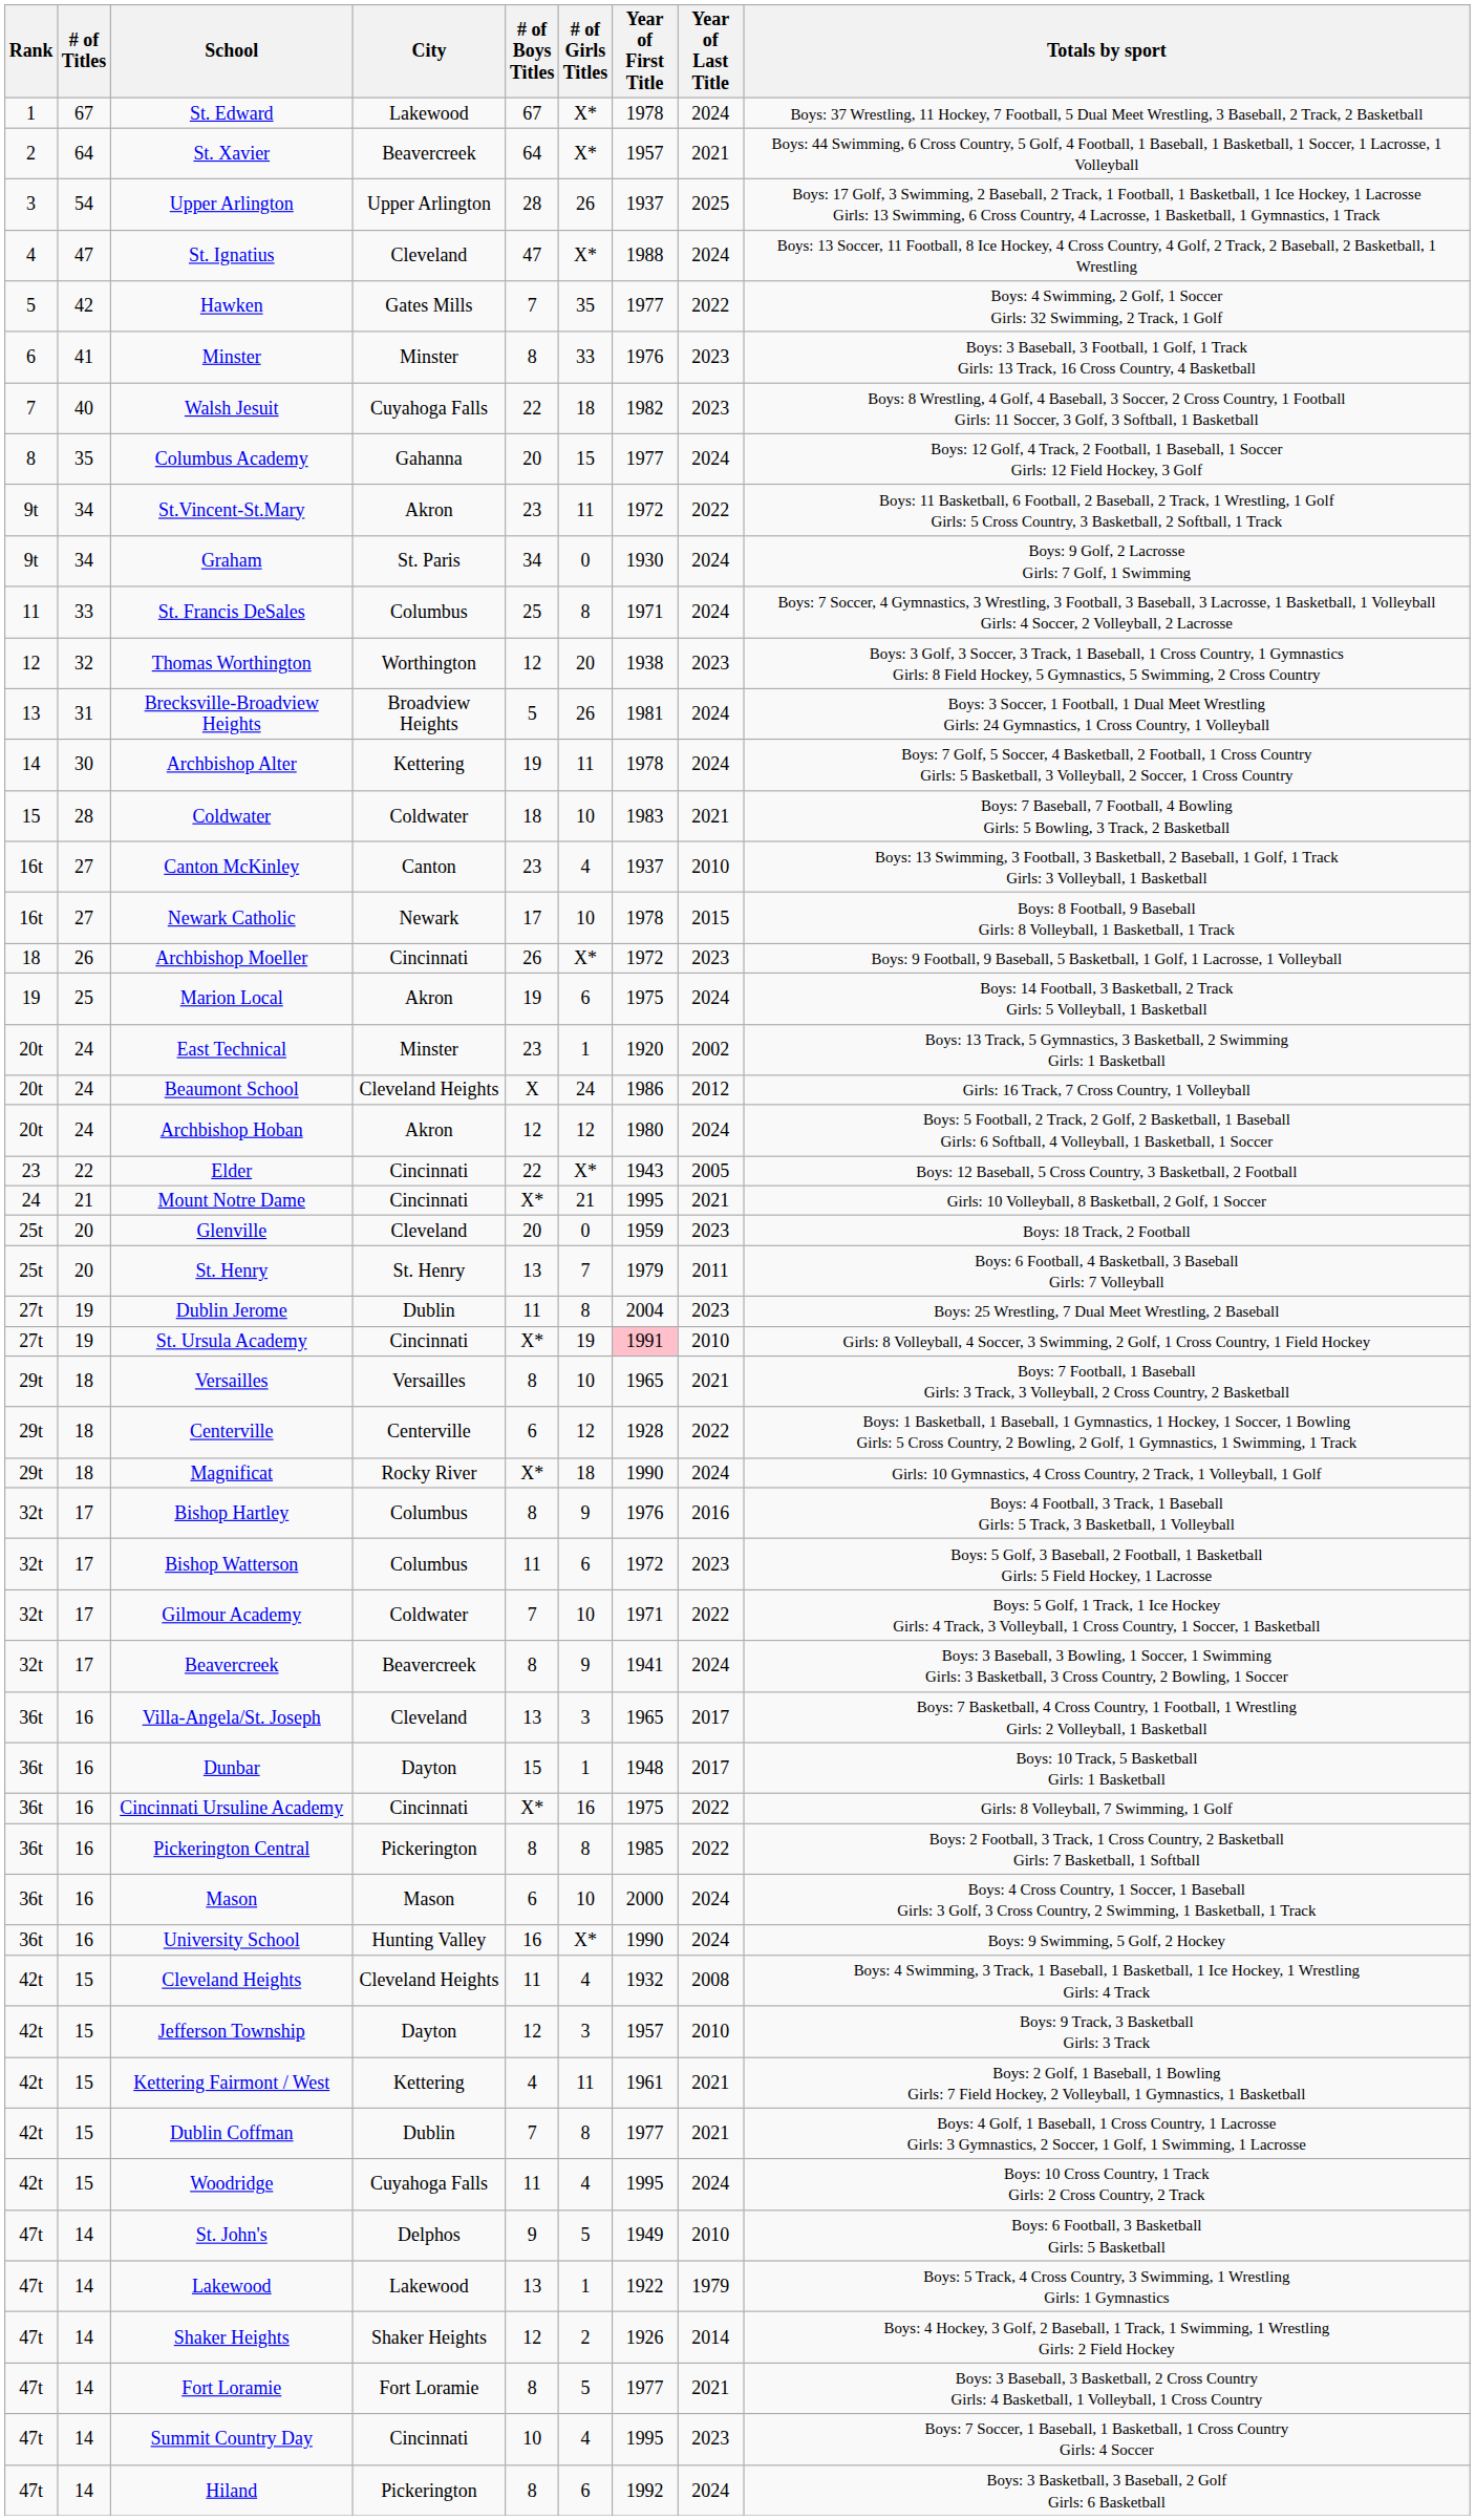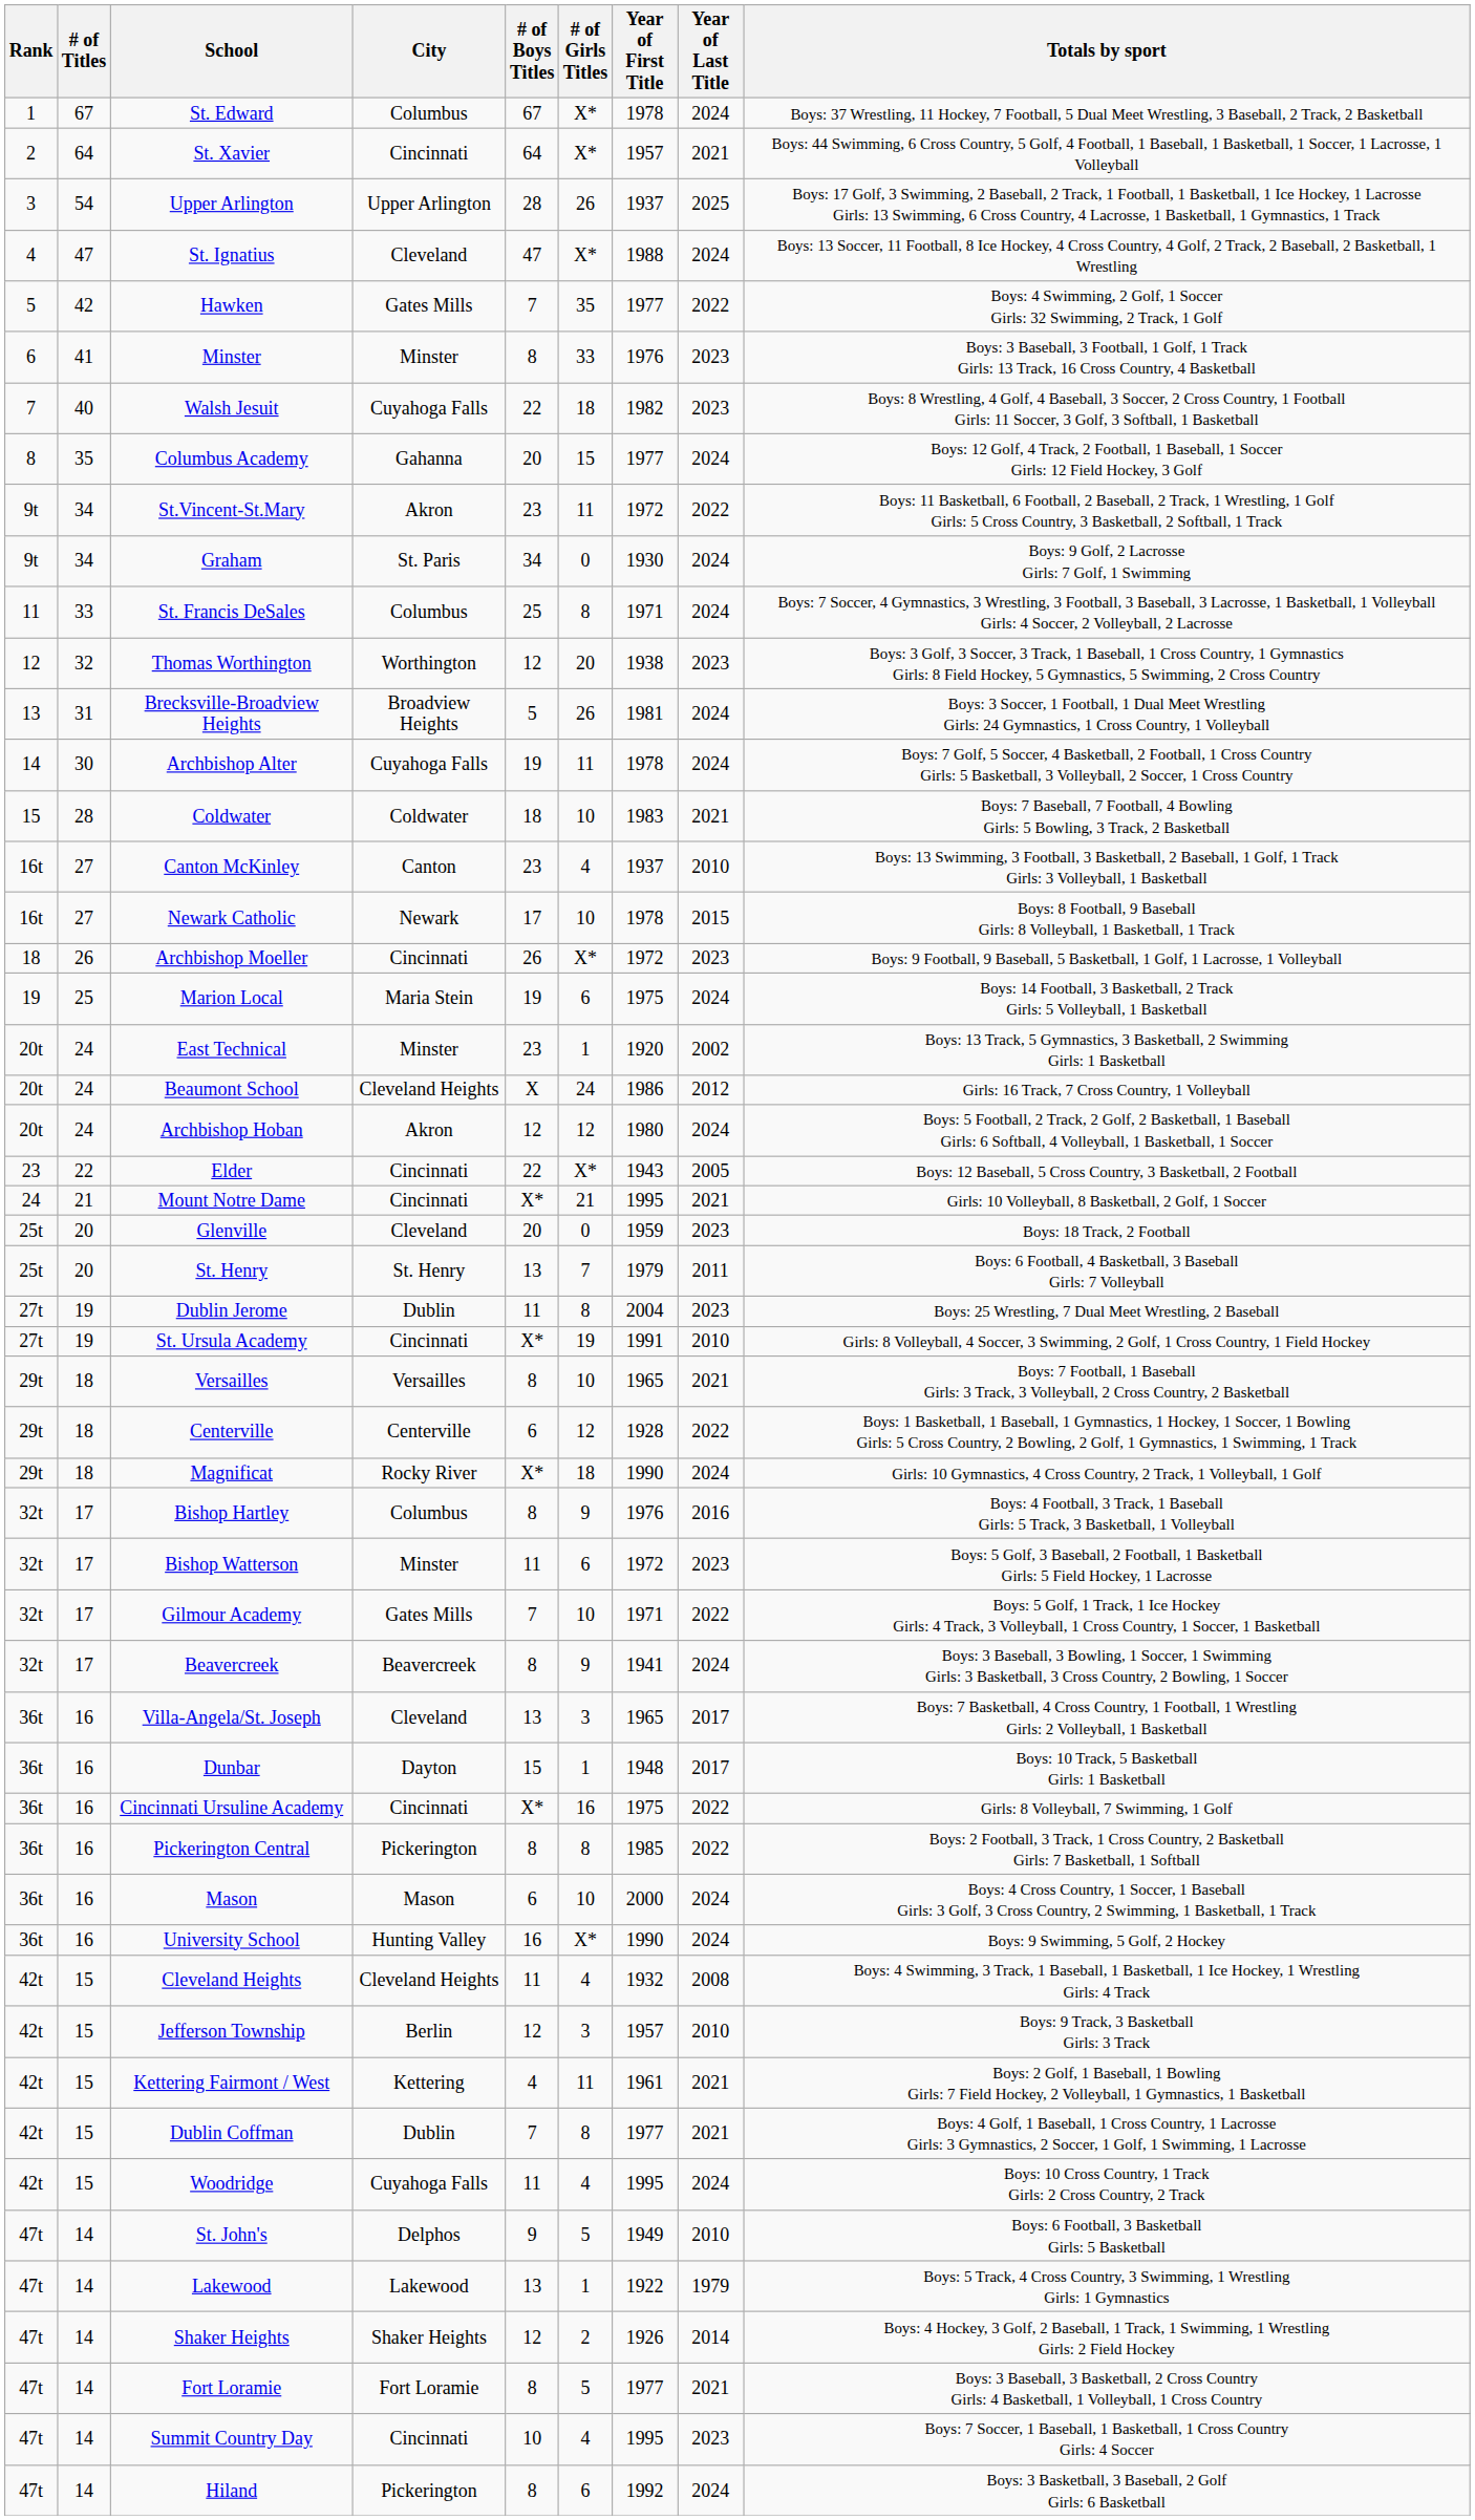St. Edward | City: Lakewood -> Columbus
St. Xavier | City: Beavercreek -> Cincinnati
Archbishop Alter | City: Kettering -> Cuyahoga Falls
Marion Local | City: Akron -> Maria Stein
St. Ursula Academy | Year of First Title: pink background -> no background
Bishop Watterson | City: Columbus -> Minster
Gilmour Academy | City: Coldwater -> Gates Mills
Jefferson Township | City: Dayton -> Berlin
